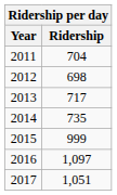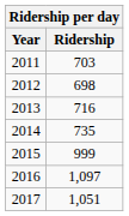2011 | Ridership: 704 -> 703
2013 | Ridership: 717 -> 716
